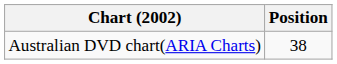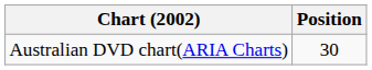Australian DVD chart(ARIA Charts) | Position: 38 -> 30
